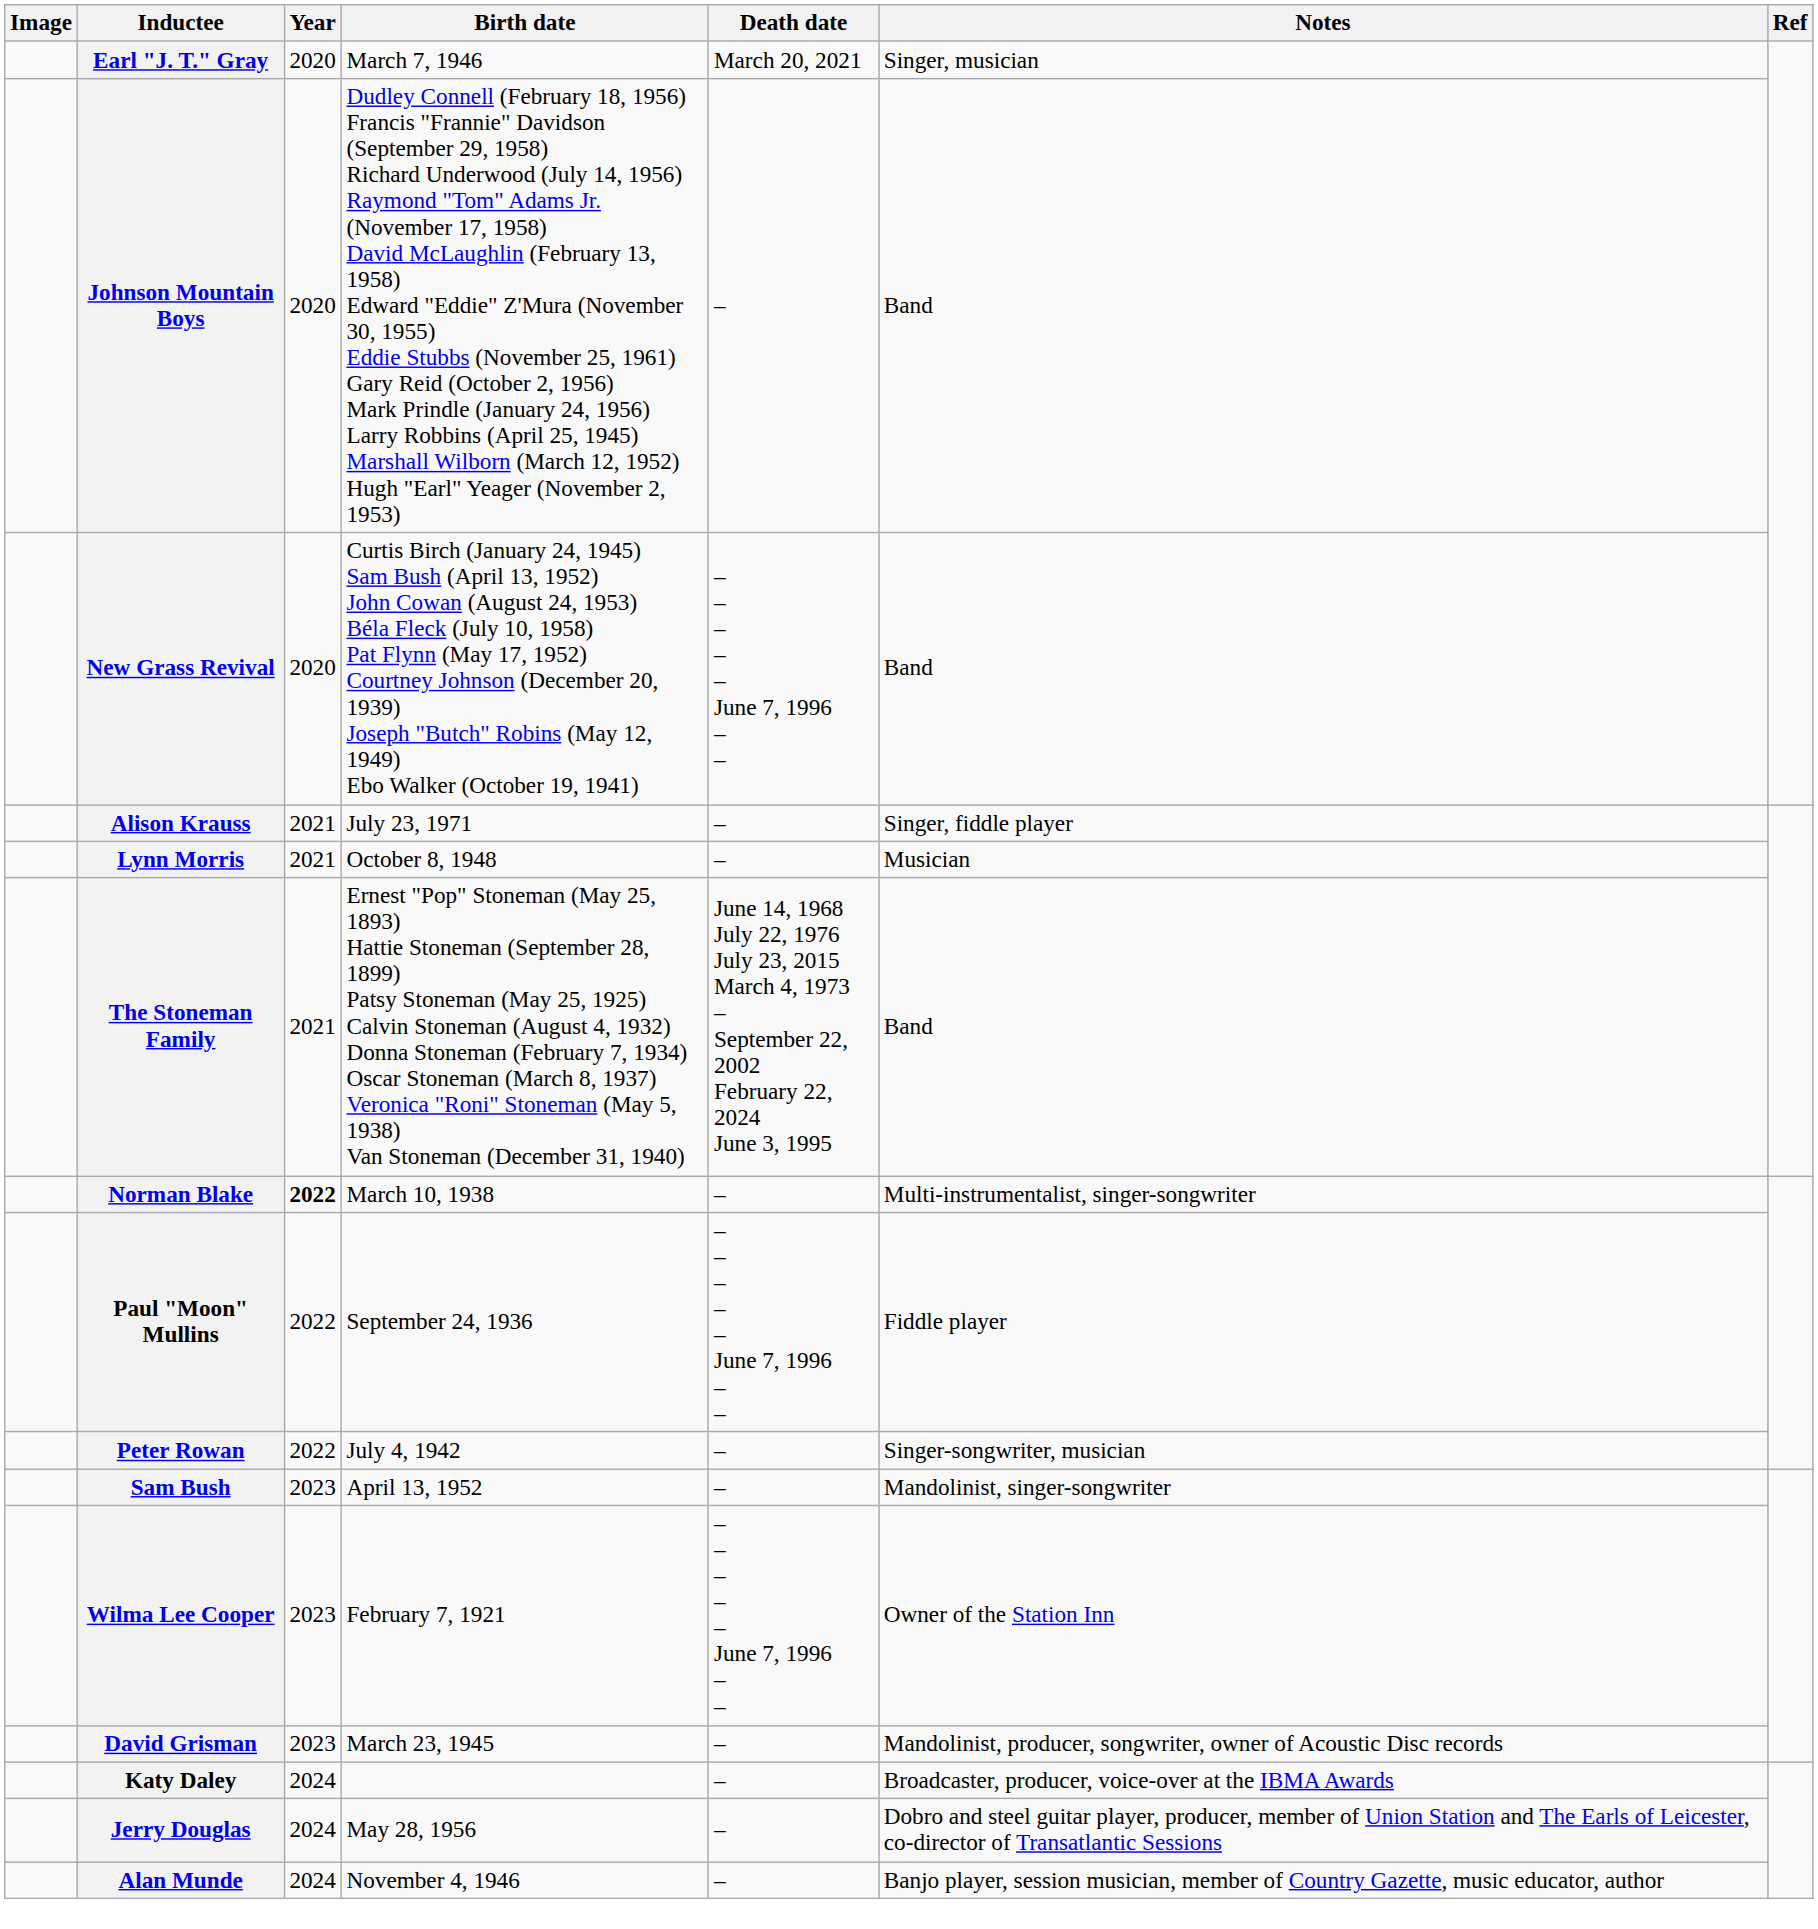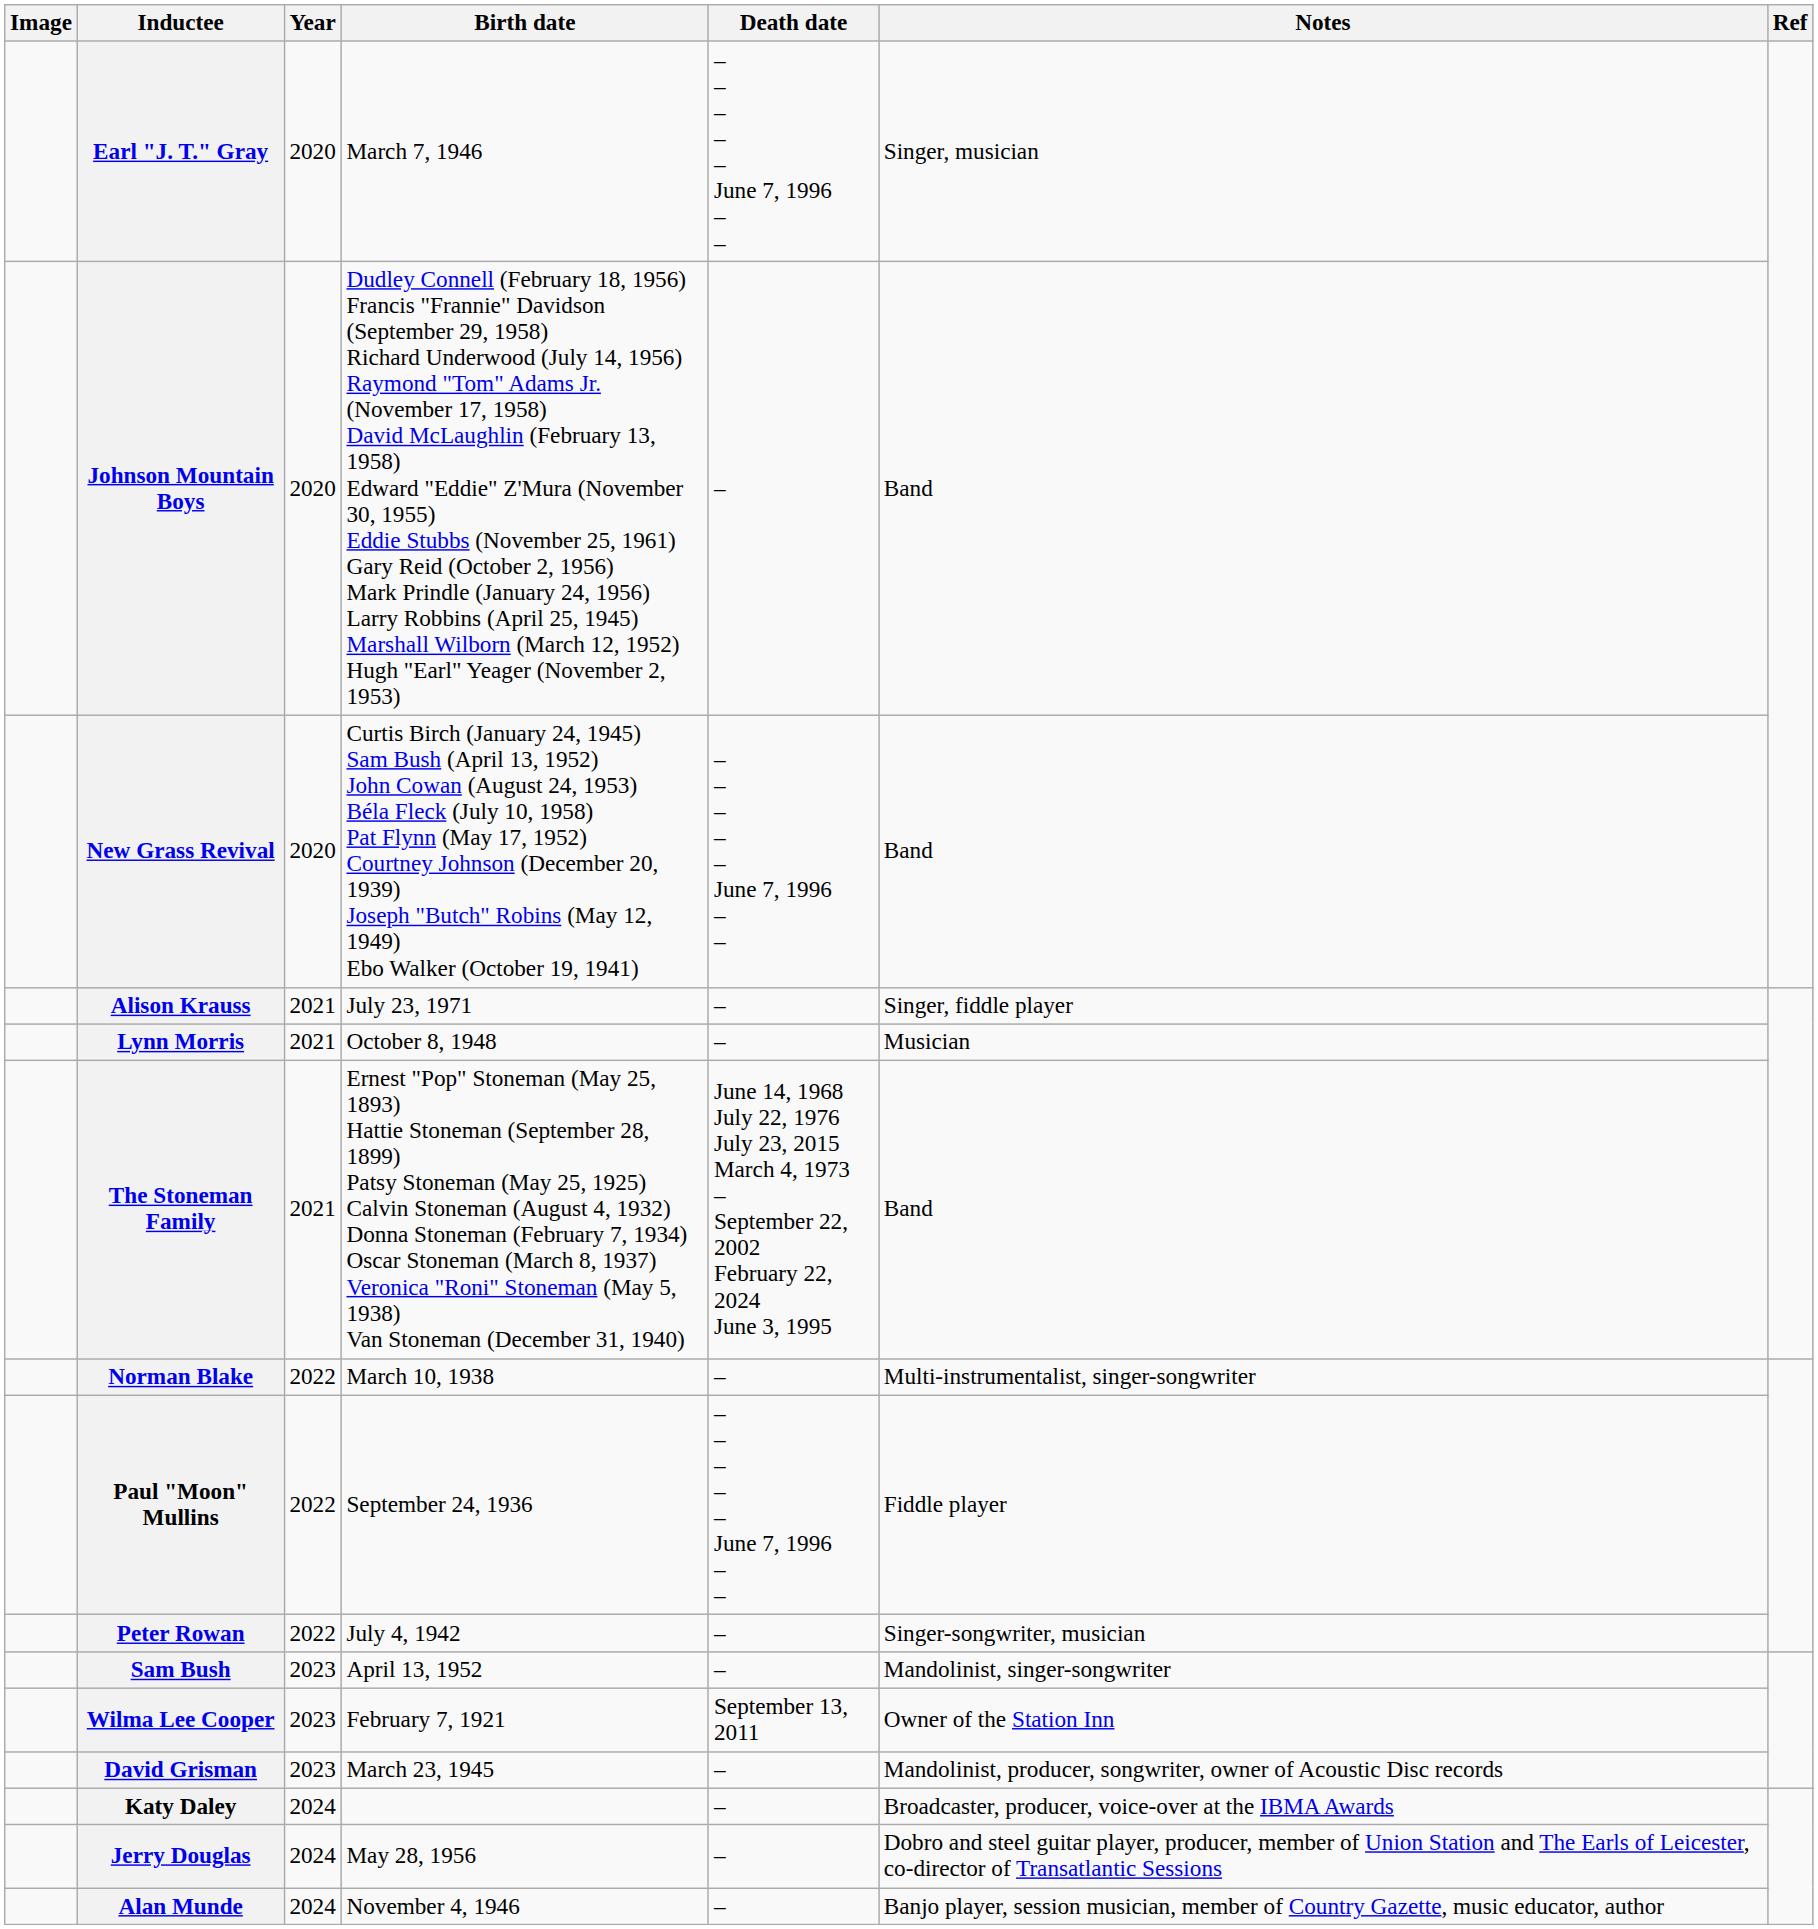Earl "J. T." Gray | Death date: March 20, 2021 -> – – – – – June 7, 1996 – –
Norman Blake | Year: bold -> normal
Wilma Lee Cooper | Death date: – – – – – June 7, 1996 – – -> September 13, 2011
